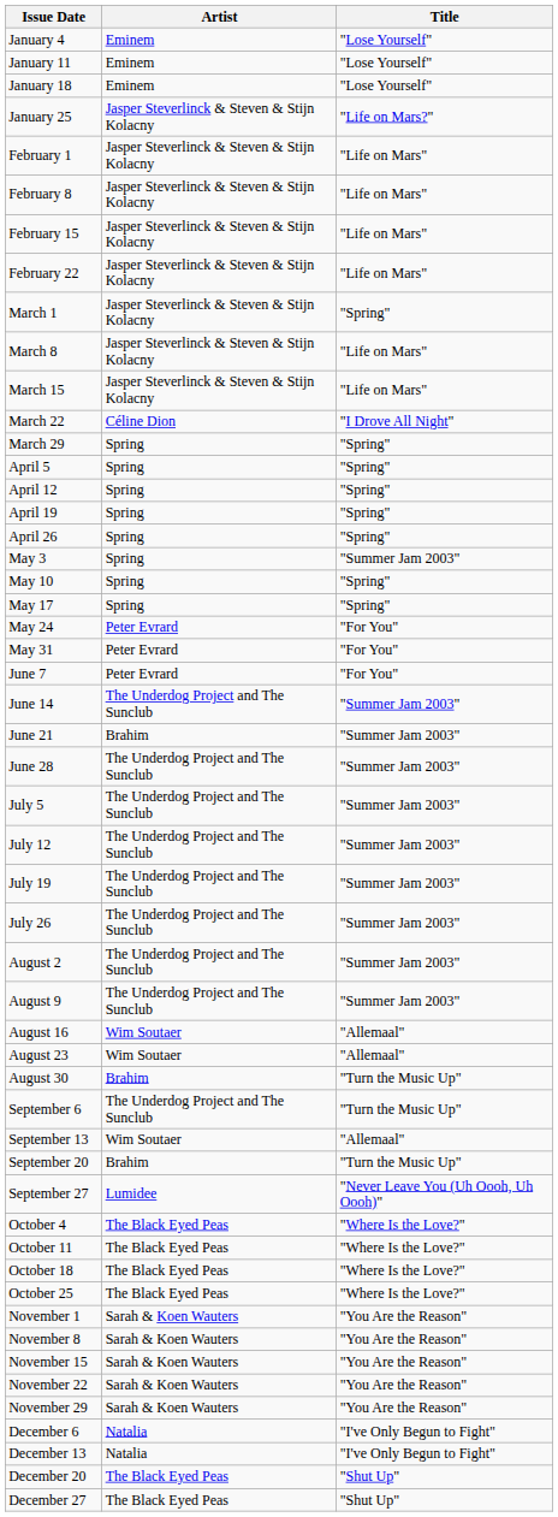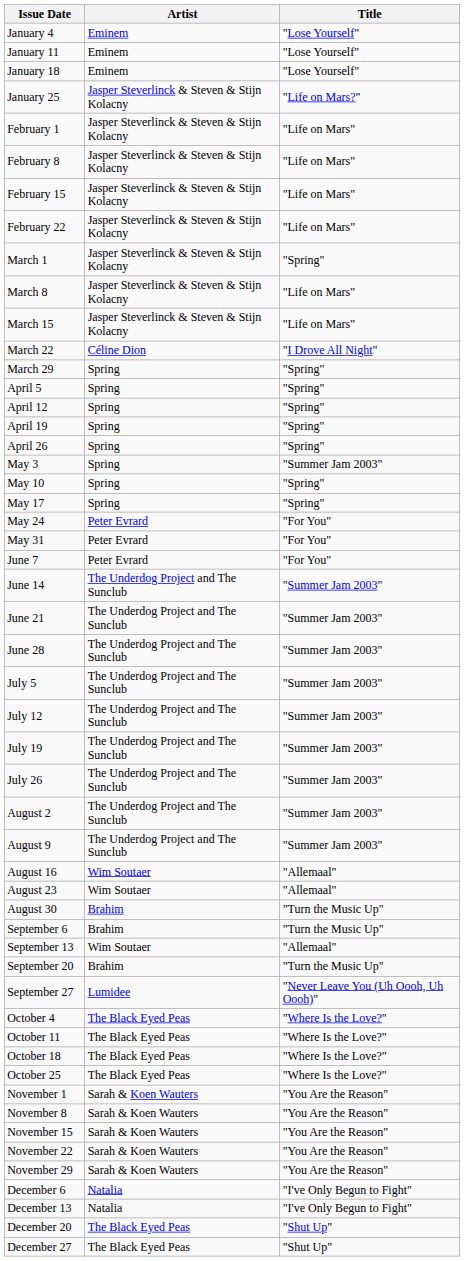June 21 | Artist: Brahim -> The Underdog Project and The Sunclub
September 6 | Artist: The Underdog Project and The Sunclub -> Brahim
